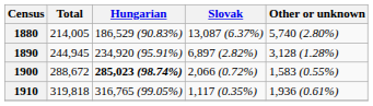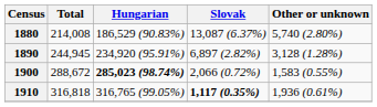1880 | Total: 214,005 -> 214,008
1910 | Total: 319,818 -> 316,818
1910 | Slovak: normal -> bold
